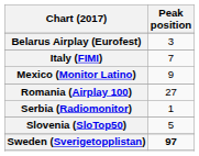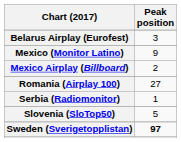- row: Italy (FIMI) | 7
+ row: Mexico Airplay (Billboard) | 2
